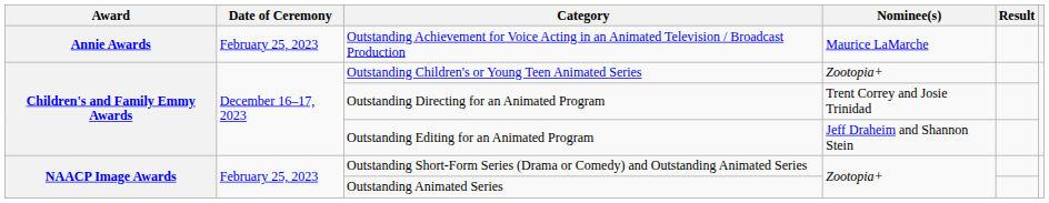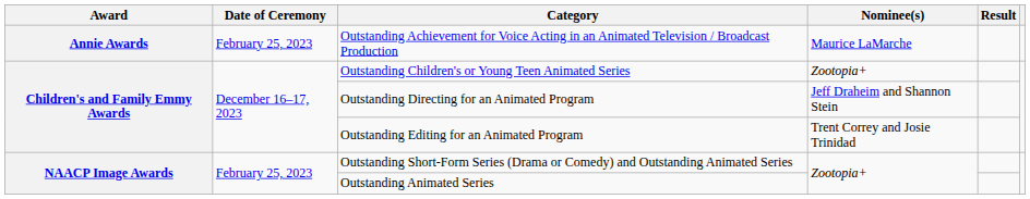Outstanding Directing for an Animated Program | Nominee(s): Trent Correy and Josie Trinidad -> Jeff Draheim and Shannon Stein
Outstanding Editing for an Animated Program | Nominee(s): Jeff Draheim and Shannon Stein -> Trent Correy and Josie Trinidad
